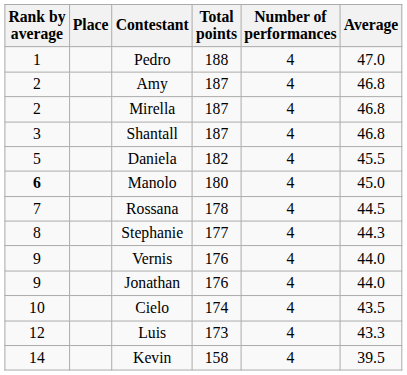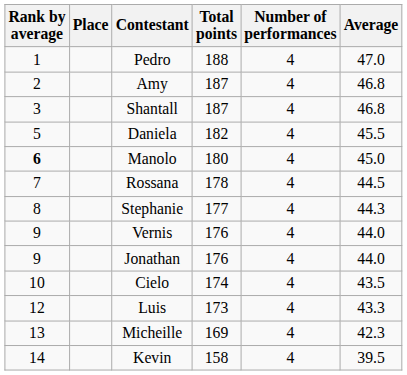- row: 2 | Mirella | 187 | 4 | 46.8
+ row: 13 | Micheille | 169 | 4 | 42.3
